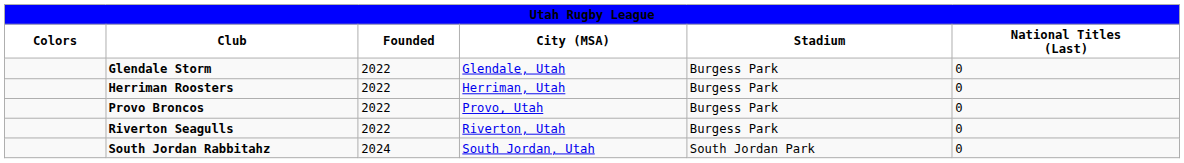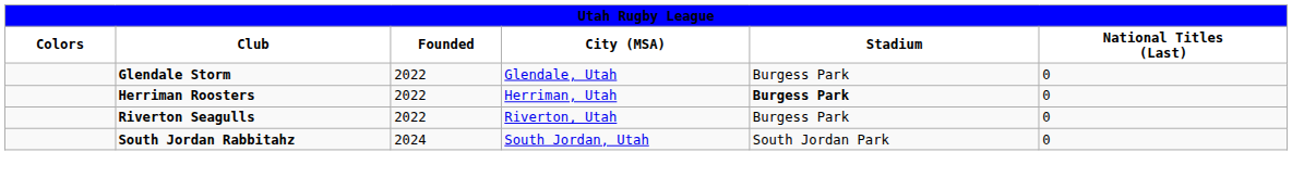Herriman Roosters | Stadium: normal -> bold
- row: Provo Broncos | 2022 | Provo, Utah | Burgess Park | 0
